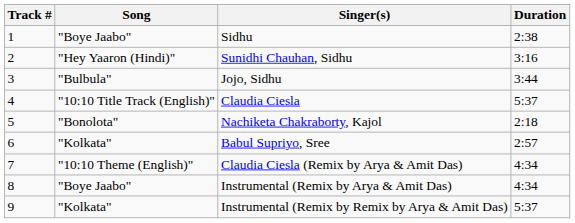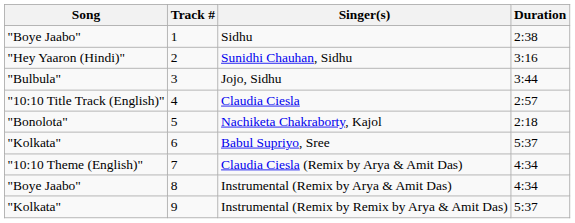columns swapped: Track # <-> Song
Claudia Ciesla | Duration: 5:37 -> 2:57
Babul Supriyo, Sree | Duration: 2:57 -> 5:37
